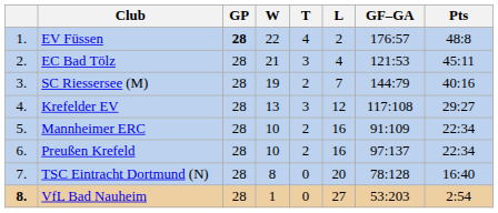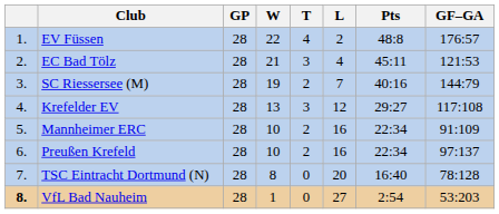columns swapped: GF–GA <-> Pts
EV Füssen | GP: bold -> normal
